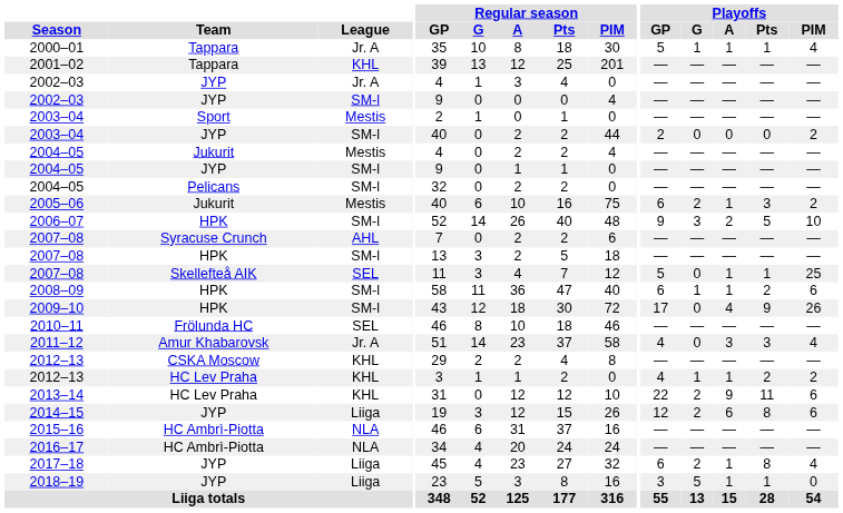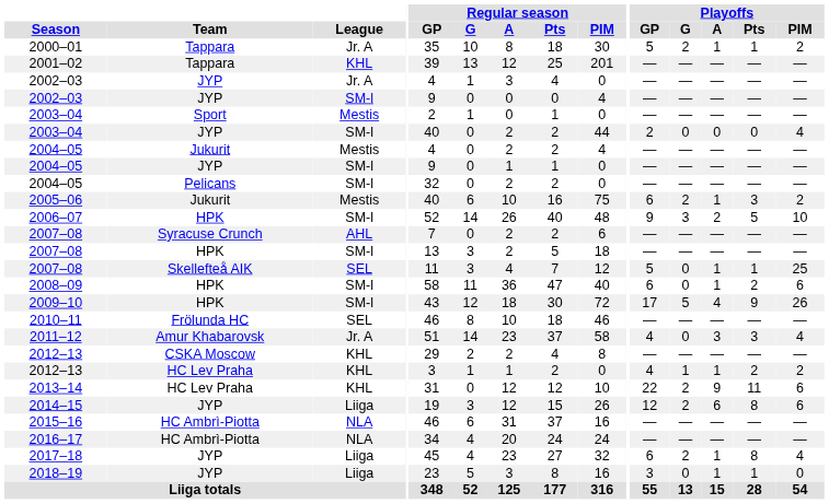2000–01 | Playoffs / G: 1 -> 2
2000–01 | Playoffs / PIM: 4 -> 2
2003–04 / JYP | Playoffs / PIM: 2 -> 4
2008–09 | Playoffs / G: 1 -> 0
2009–10 | Playoffs / G: 0 -> 5
2018–19 | Playoffs / G: 5 -> 0
